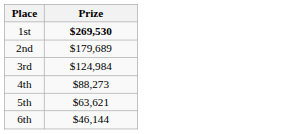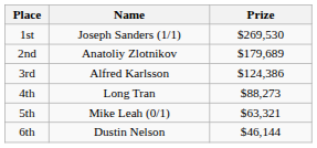+ column: Name | Joseph Sanders (1/1) | Anatoliy Zlotnikov | Alfred Karlsson | Long Tran | Mike Leah (0/1) | Dustin Nelson
1st | Prize: bold -> normal
3rd | Prize: $124,984 -> $124,386
5th | Prize: $63,621 -> $63,321
